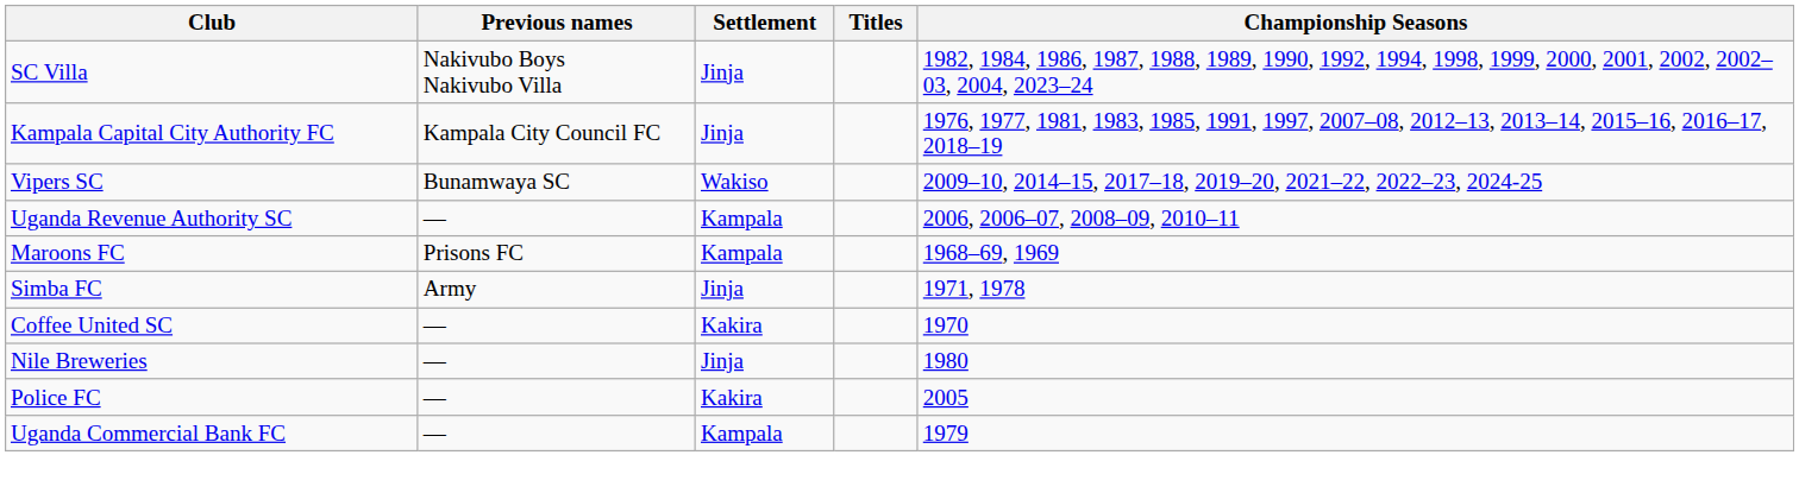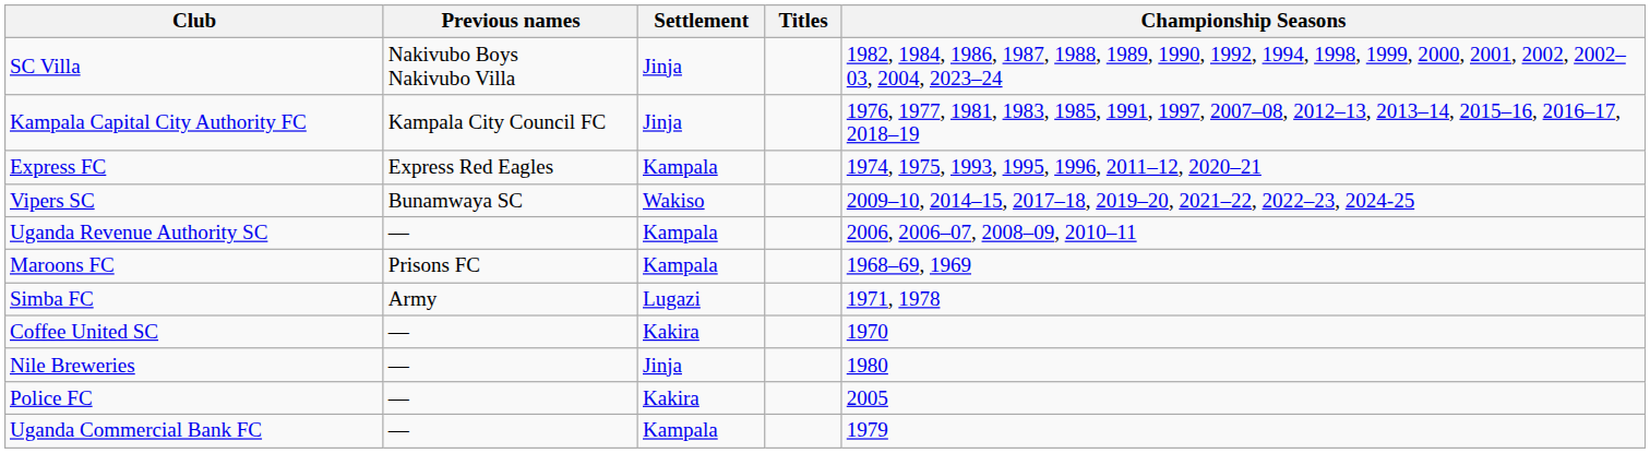+ row: Express FC | Express Red Eagles | Kampala | 1974, 1975, 1993, 1995, 1996, 2011–12, 2020–21
Simba FC | Settlement: Jinja -> Lugazi
